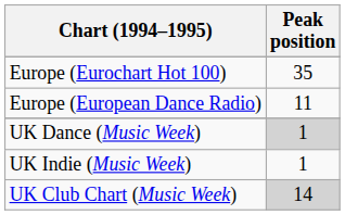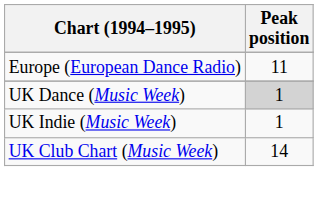- row: Europe (Eurochart Hot 100) | 35
UK Club Chart (Music Week) | Peak position: lightgrey background -> no background
